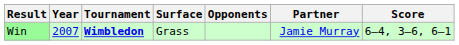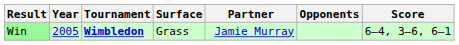columns swapped: Partner <-> Opponents
Win | Year: 2007 -> 2005
